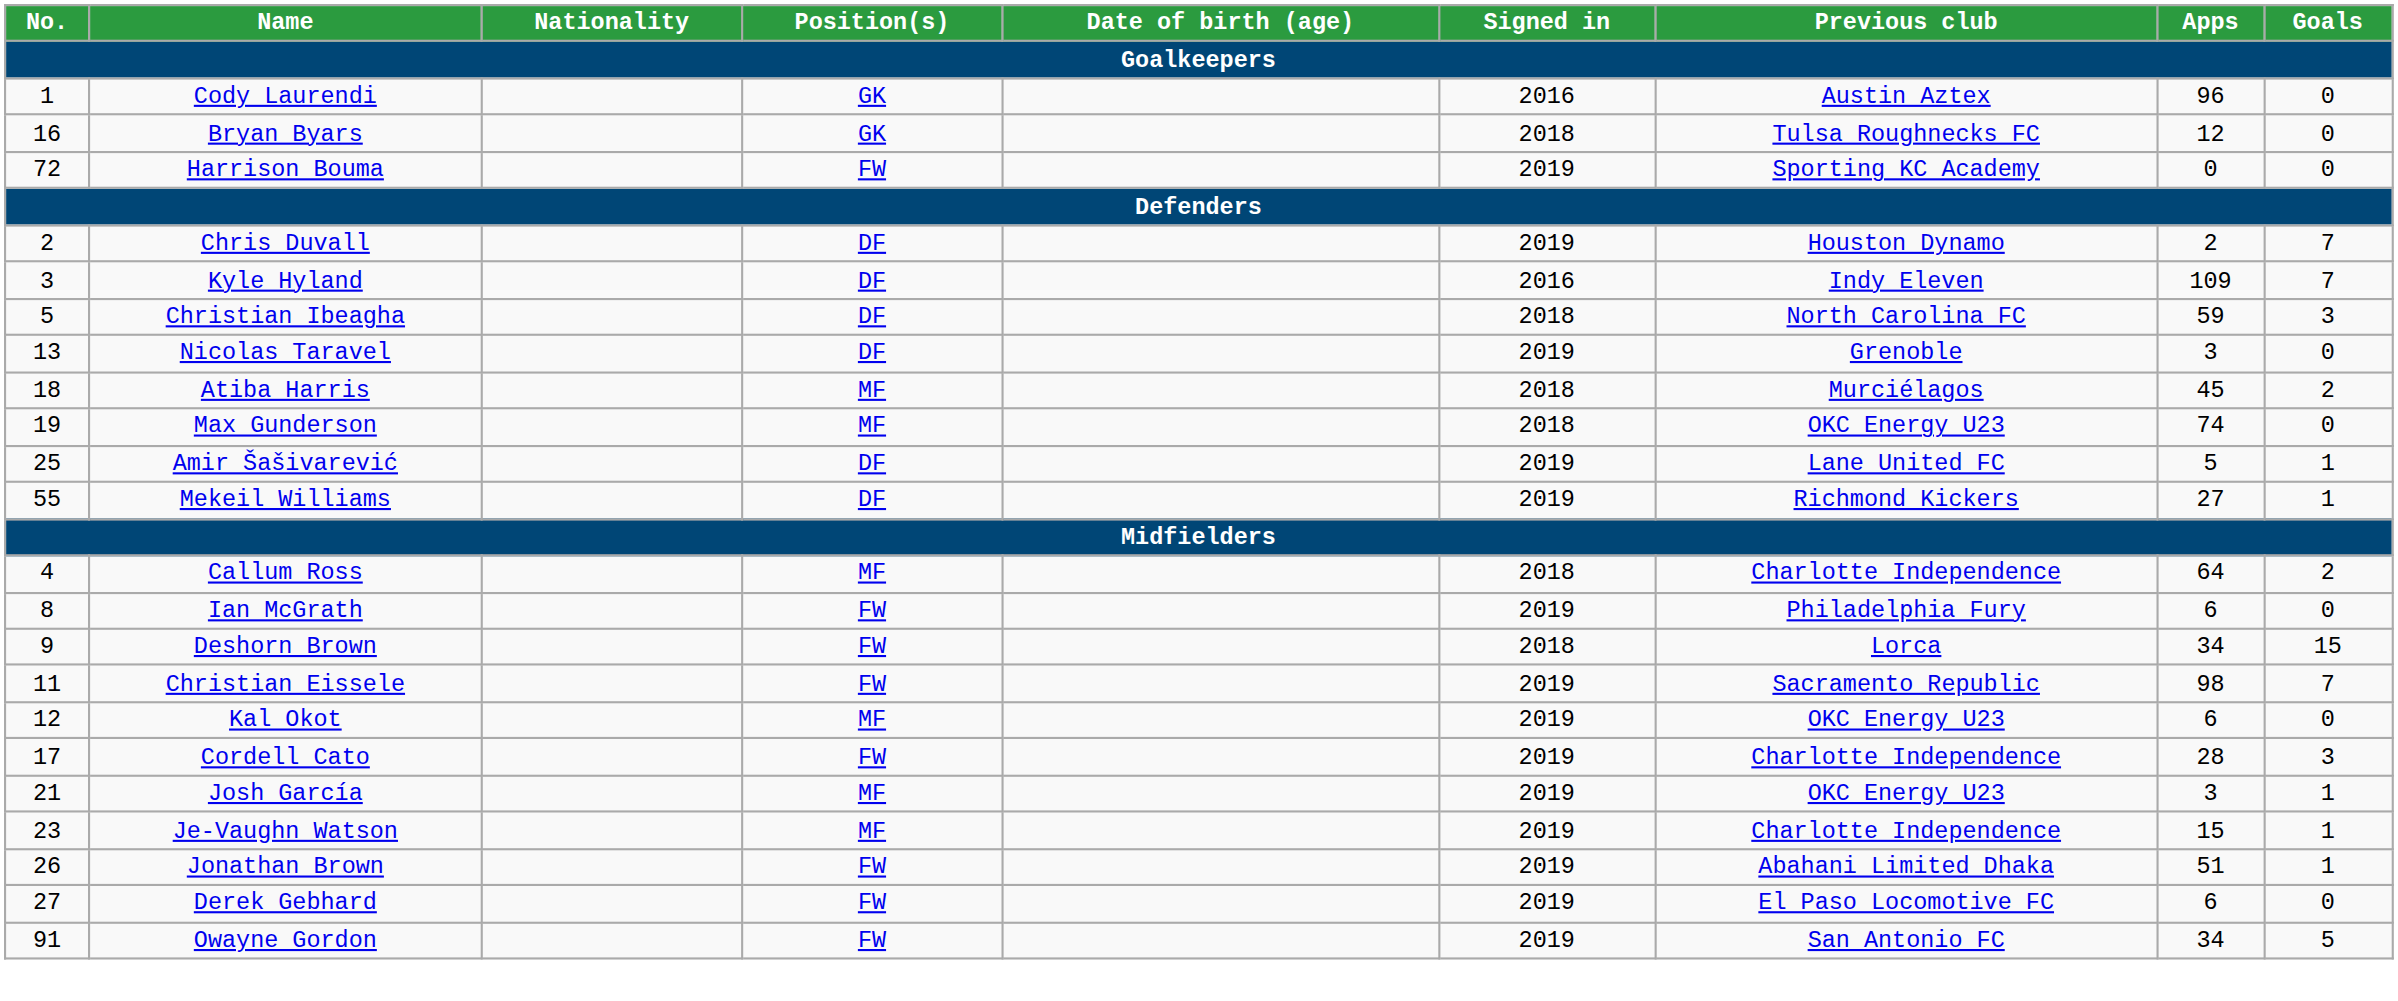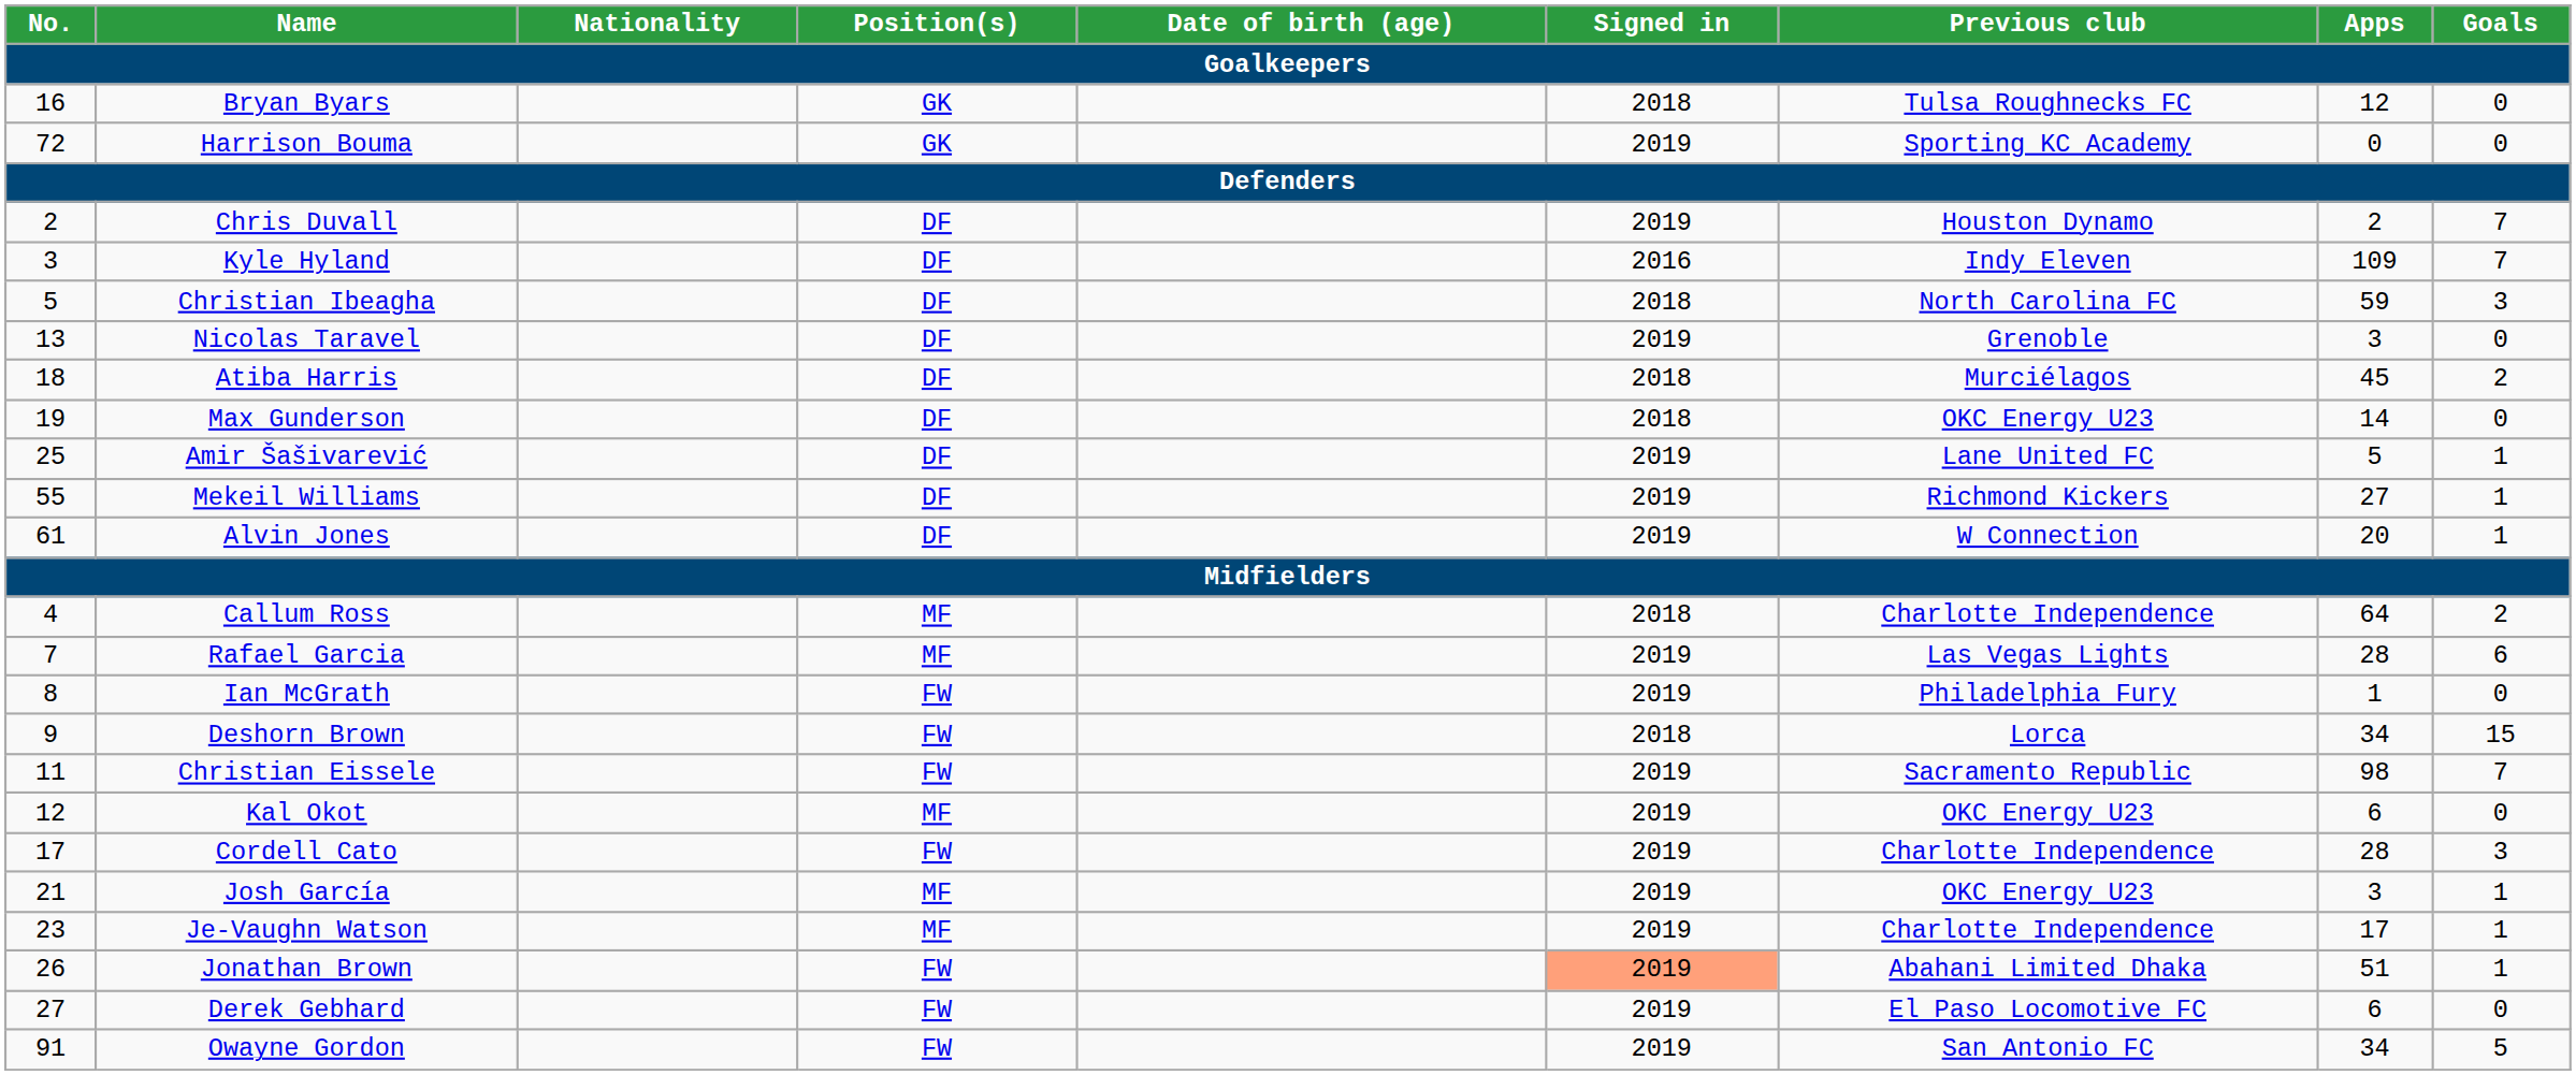- row: 1 | Cody Laurendi | GK | 2016 | Austin Aztex | 96 | 0
Harrison Bouma | Position(s): FW -> GK
Atiba Harris | Position(s): MF -> DF
Max Gunderson | Position(s): MF -> DF
Max Gunderson | Apps: 74 -> 14
+ row: 61 | Alvin Jones | DF | 2019 | W Connection | 20 | 1
+ row: 7 | Rafael Garcia | MF | 2019 | Las Vegas Lights | 28 | 6
Ian McGrath | Apps: 6 -> 1
Je-Vaughn Watson | Apps: 15 -> 17
Jonathan Brown | Signed in: no background -> lightsalmon background
